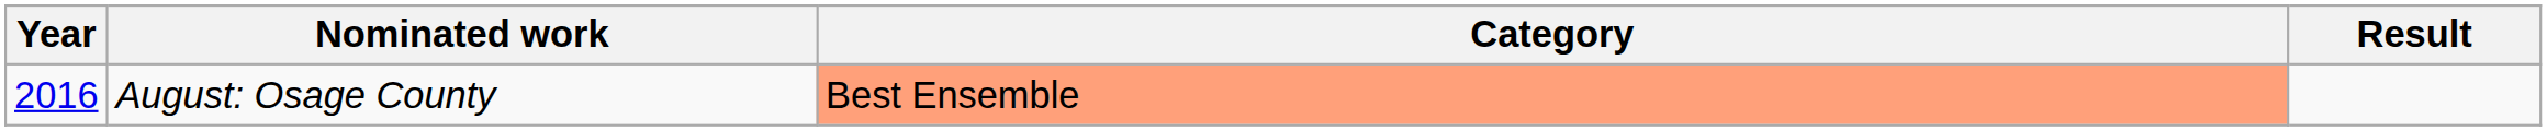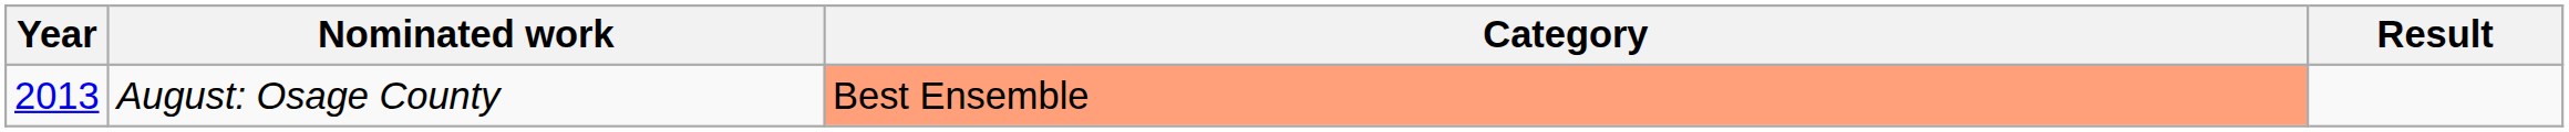August: Osage County | Year: 2016 -> 2013
